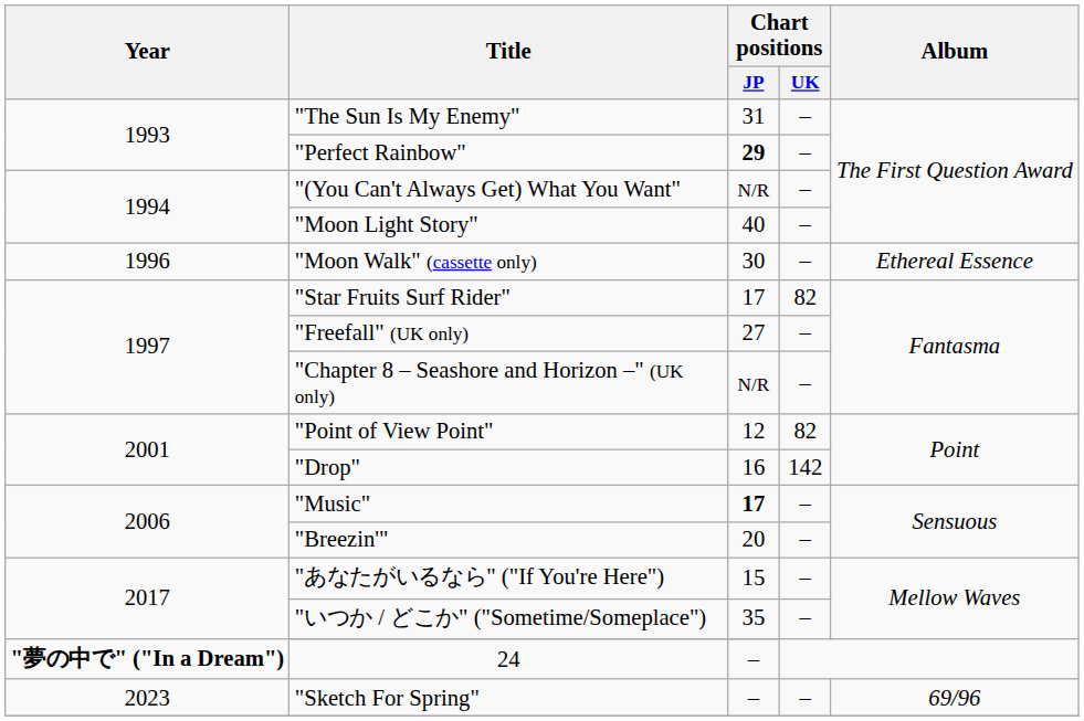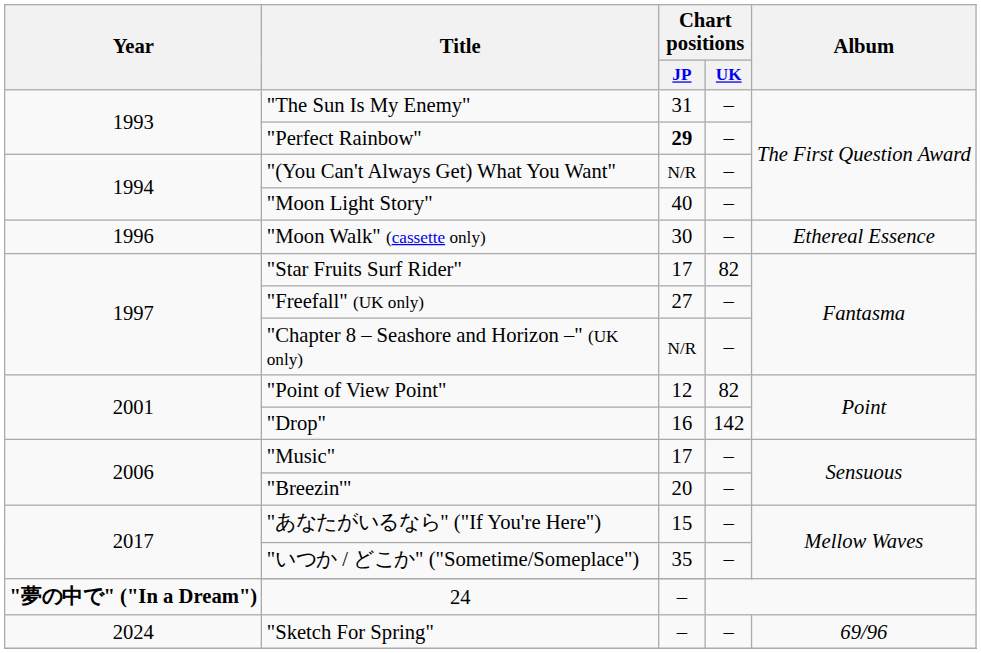"Music" | Chart positions / JP: bold -> normal
"Sketch For Spring" | Year: 2023 -> 2024
